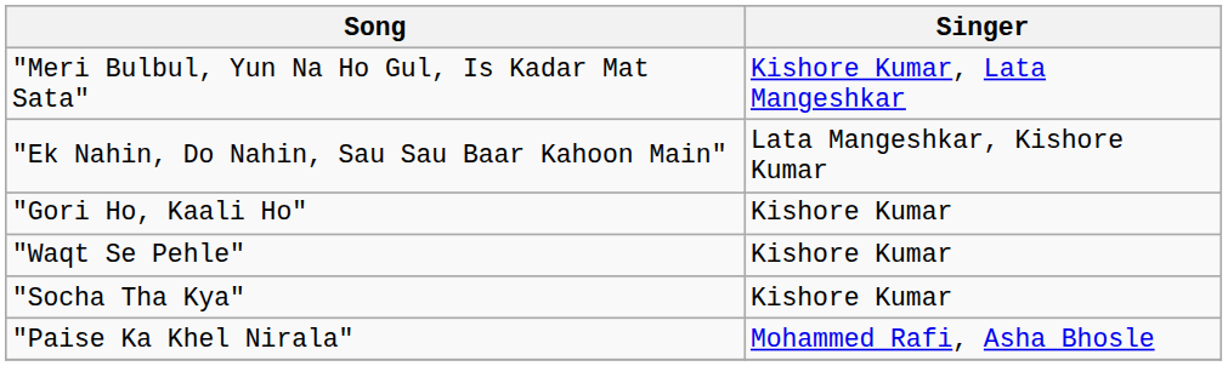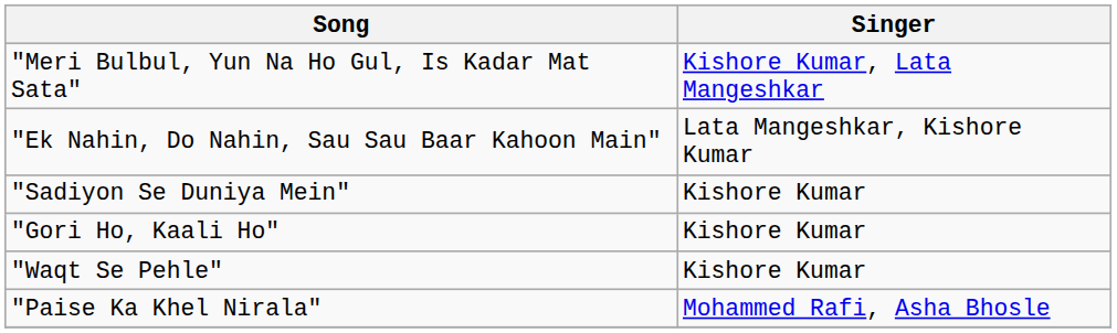+ row: "Sadiyon Se Duniya Mein" | Kishore Kumar
- row: "Socha Tha Kya" | Kishore Kumar
